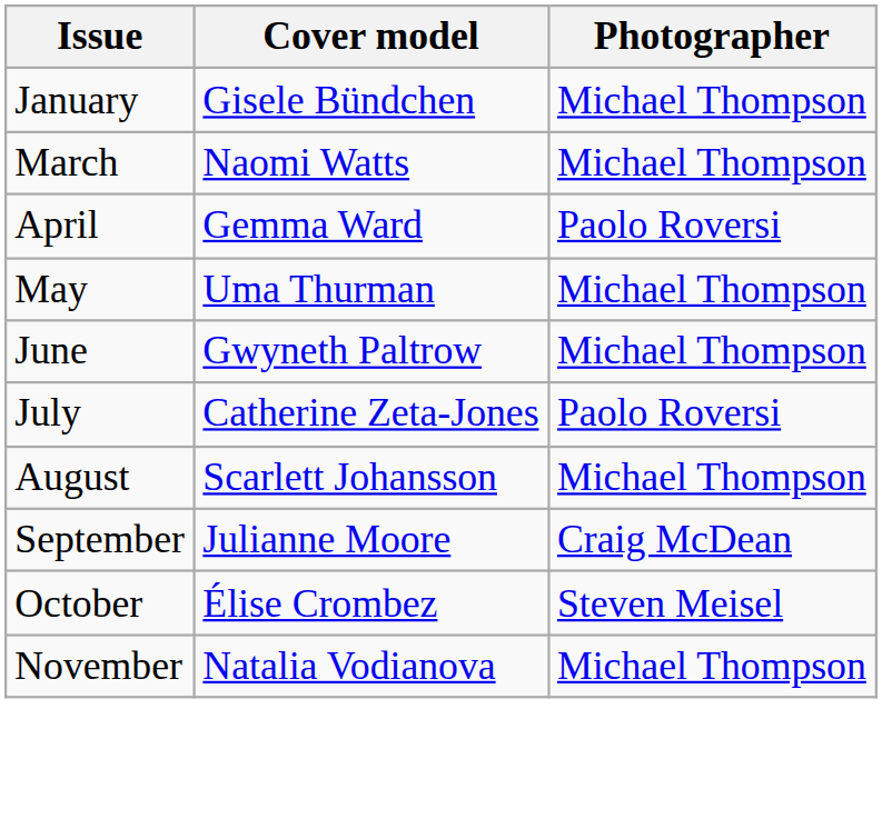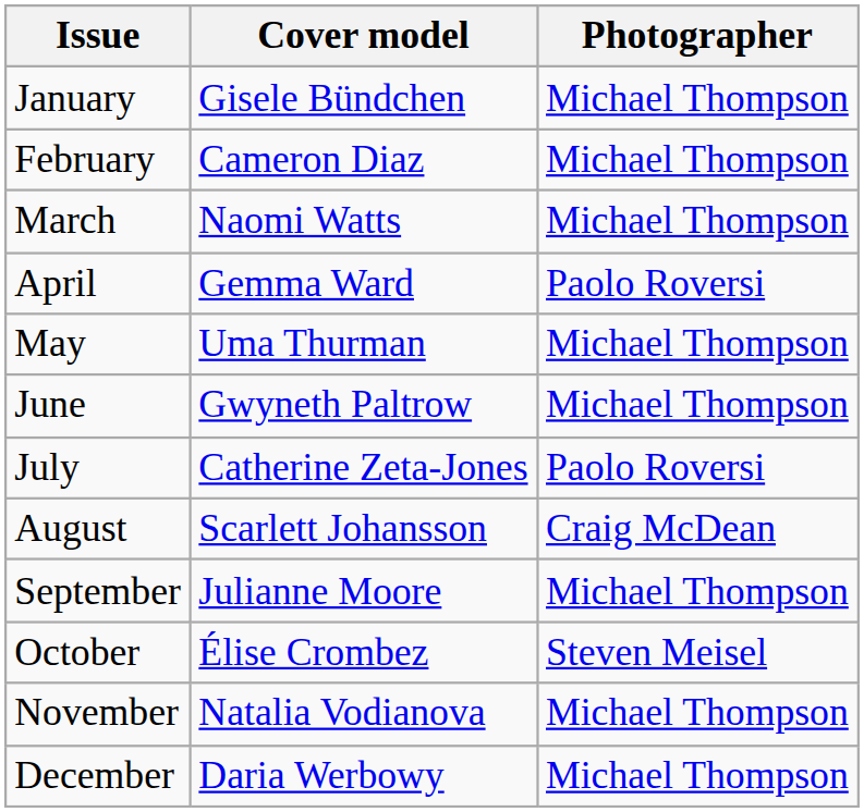+ row: February | Cameron Diaz | Michael Thompson
August | Photographer: Michael Thompson -> Craig McDean
September | Photographer: Craig McDean -> Michael Thompson
+ row: December | Daria Werbowy | Michael Thompson
